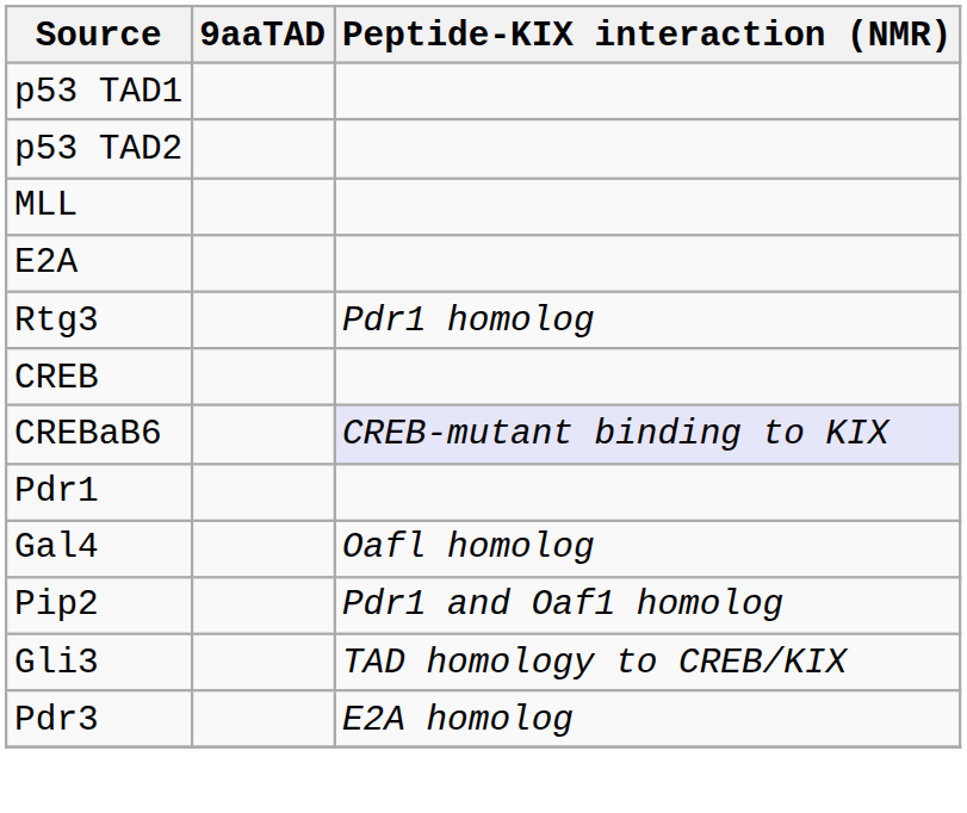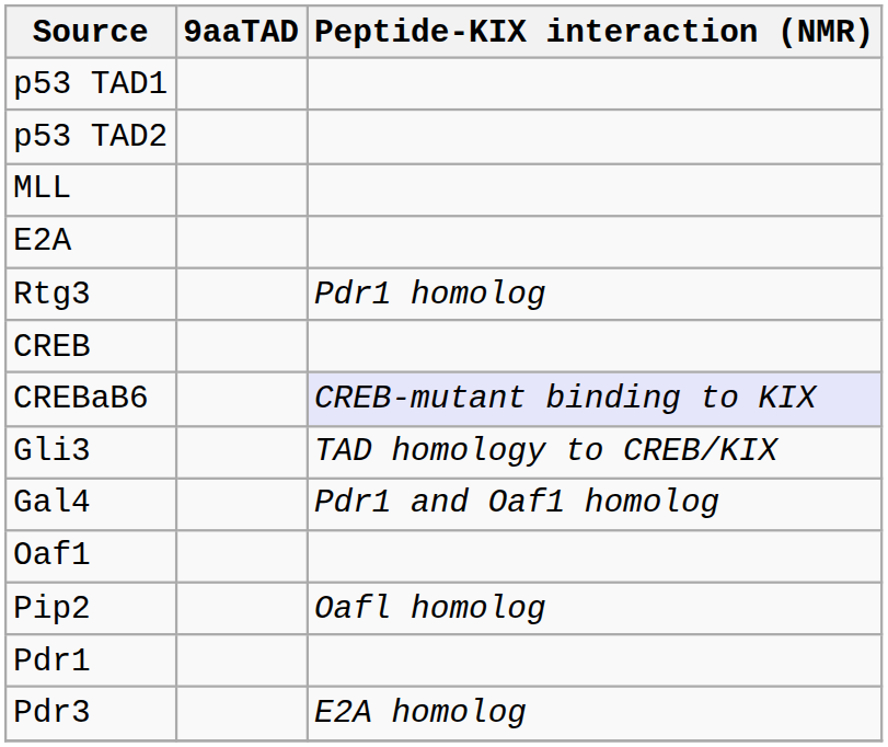rows swapped: Gli3 <-> Pdr1
Gal4 | Peptide-KIX interaction (NMR): Oafl homolog -> Pdr1 and Oaf1 homolog
+ row: Oaf1
Pip2 | Peptide-KIX interaction (NMR): Pdr1 and Oaf1 homolog -> Oafl homolog
